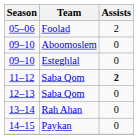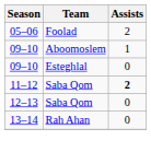09–10 / Aboomoslem | Assists: 0 -> 1
- row: 14–15 | Paykan | 0
